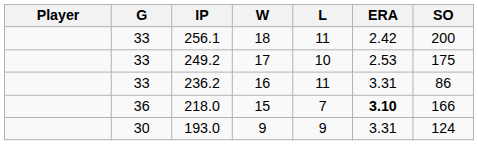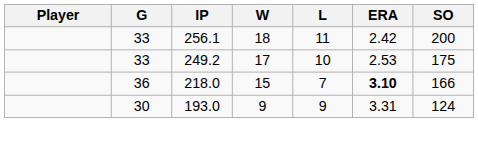- row: 33 | 236.2 | 16 | 11 | 3.31 | 86
